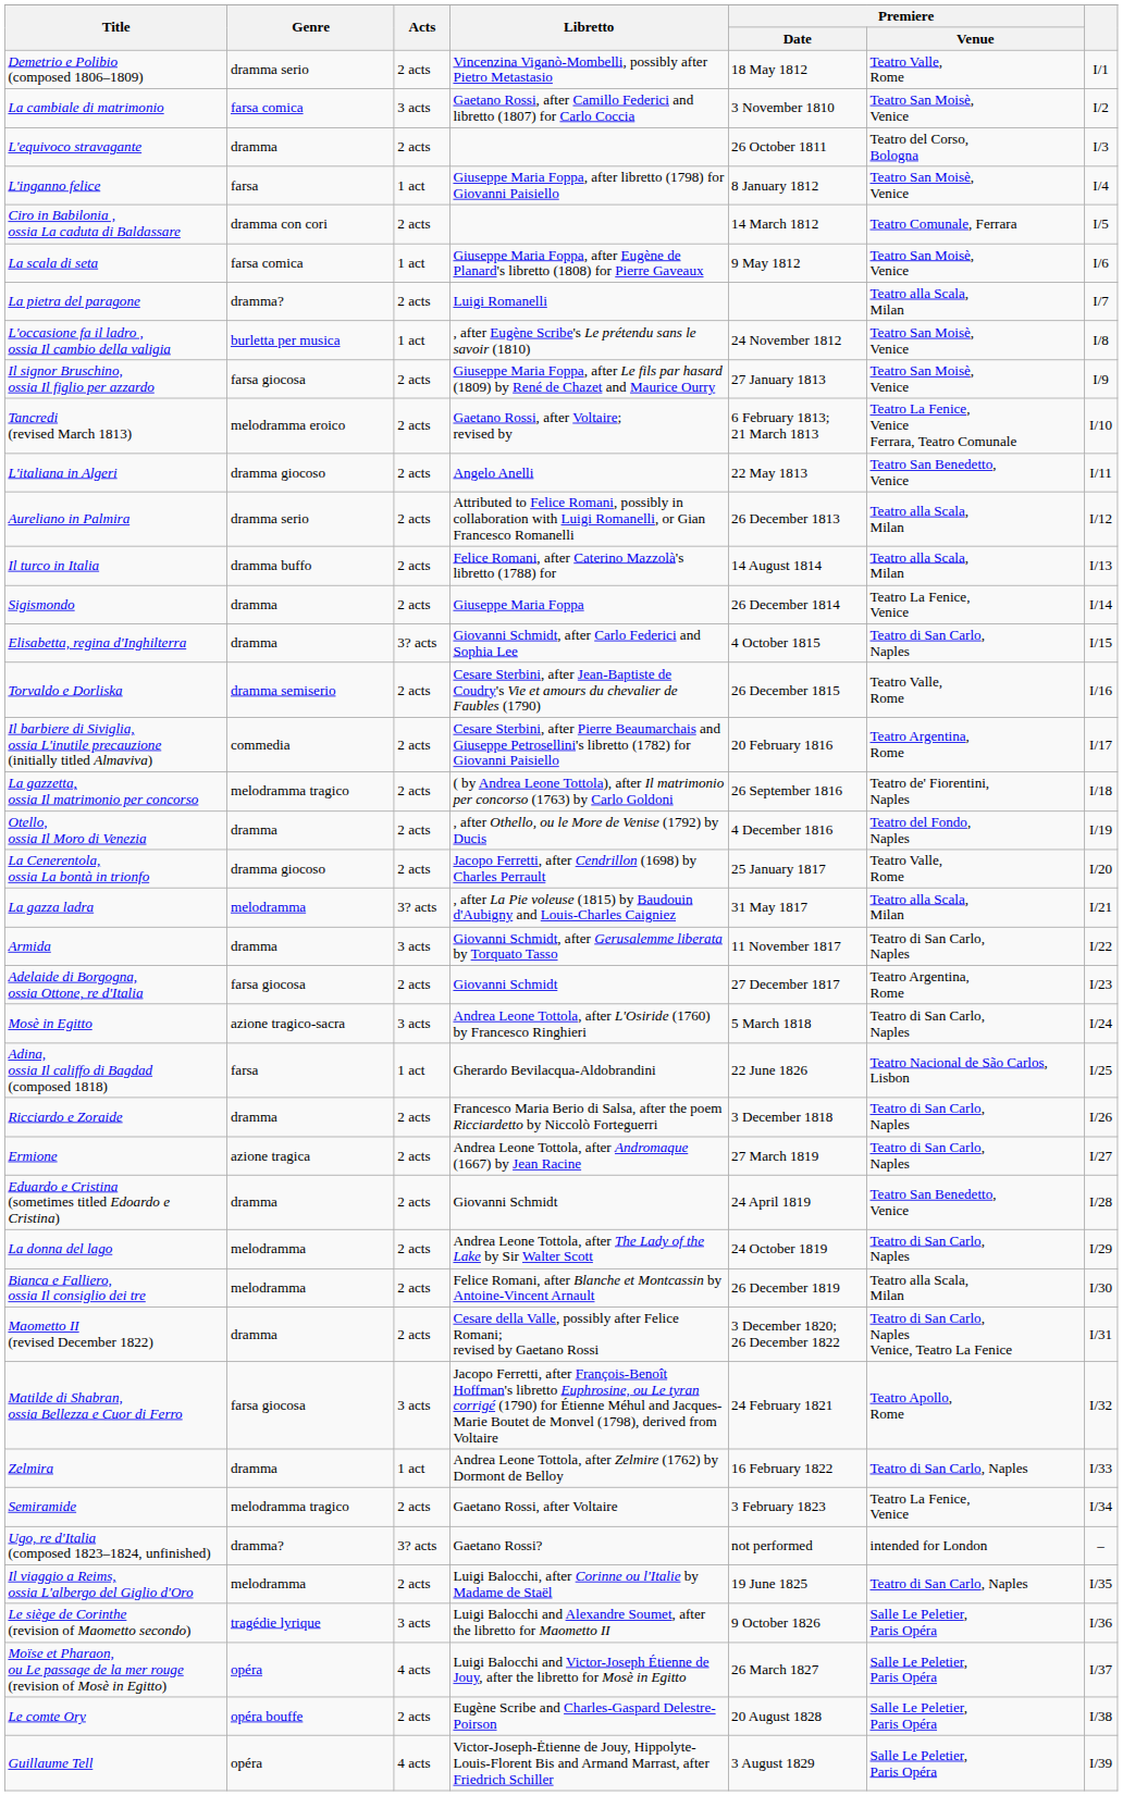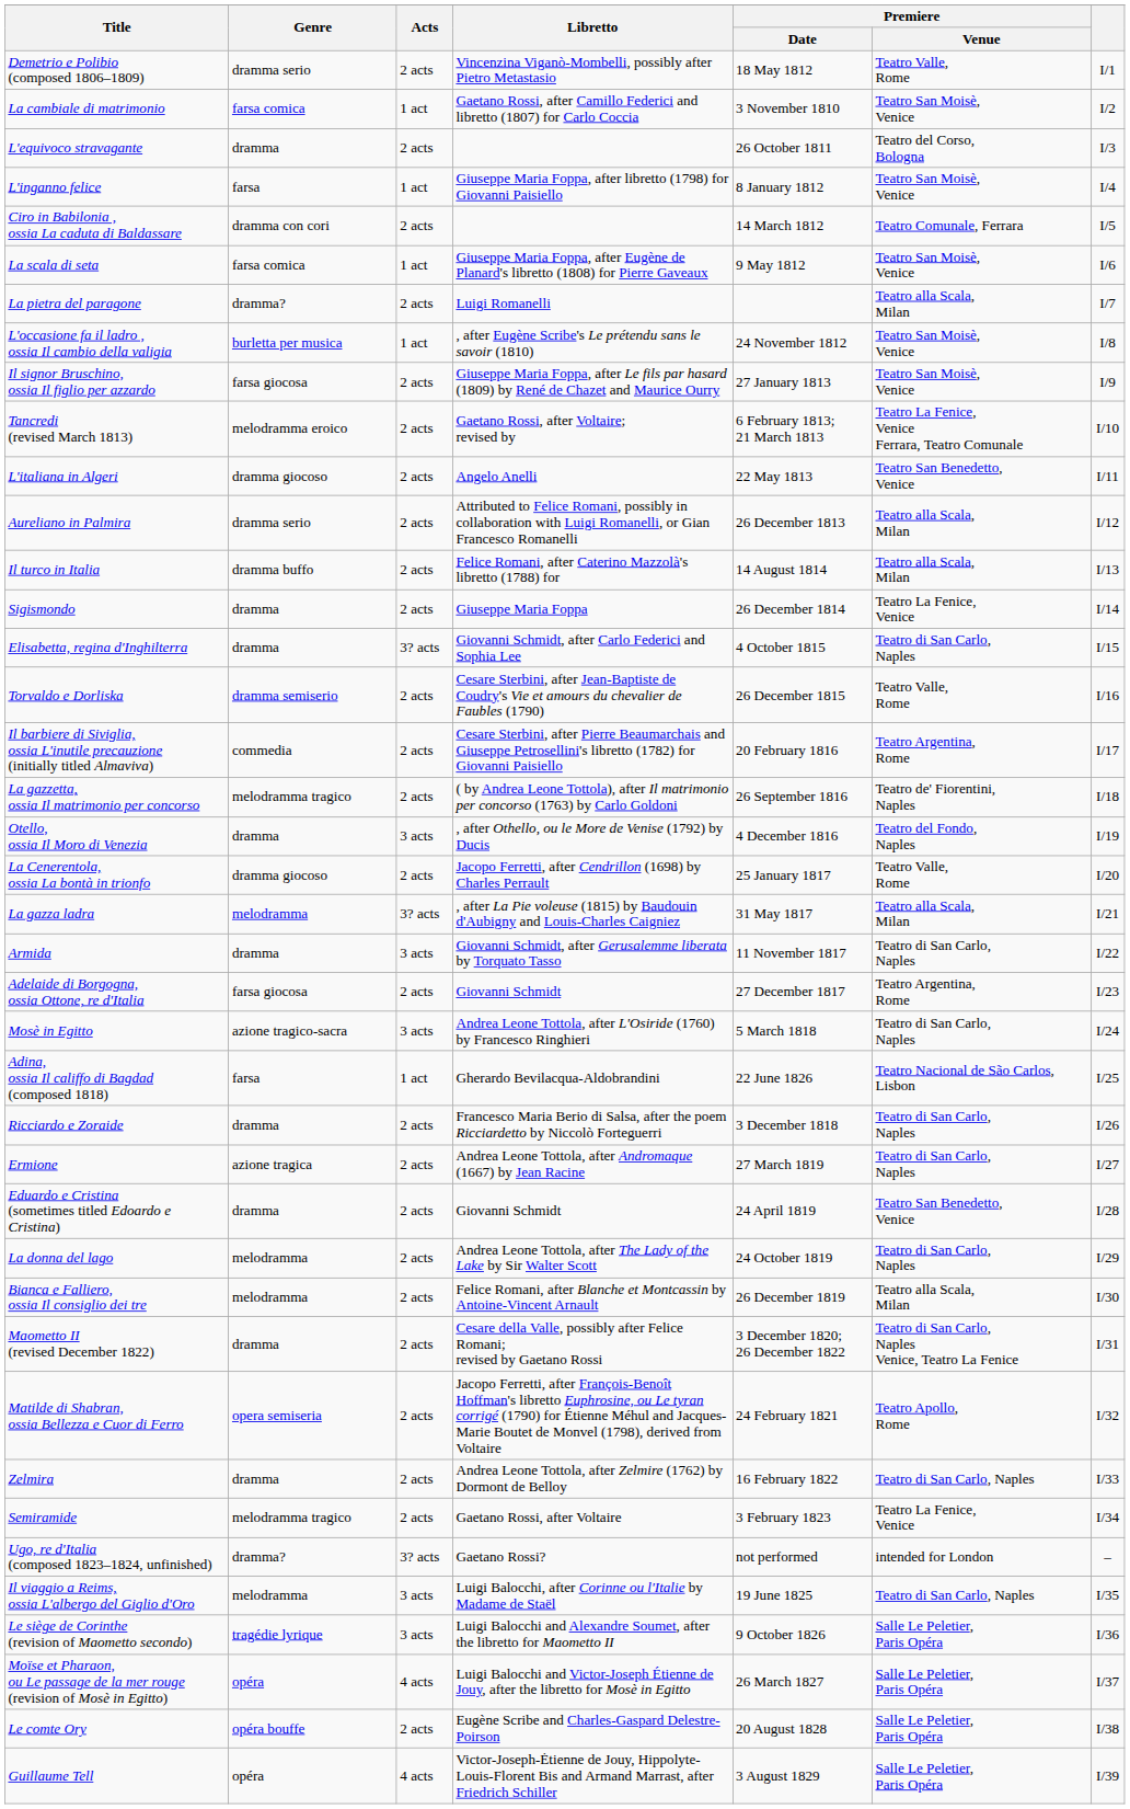La cambiale di matrimonio | Acts: 3 acts -> 1 act
Otello, ossia Il Moro di Venezia | Acts: 2 acts -> 3 acts
Matilde di Shabran, ossia Bellezza e Cuor di Ferro | Genre: farsa giocosa -> opera semiseria
Matilde di Shabran, ossia Bellezza e Cuor di Ferro | Acts: 3 acts -> 2 acts
Zelmira | Acts: 1 act -> 2 acts
Il viaggio a Reims, ossia L'albergo del Giglio d'Oro | Acts: 2 acts -> 3 acts
